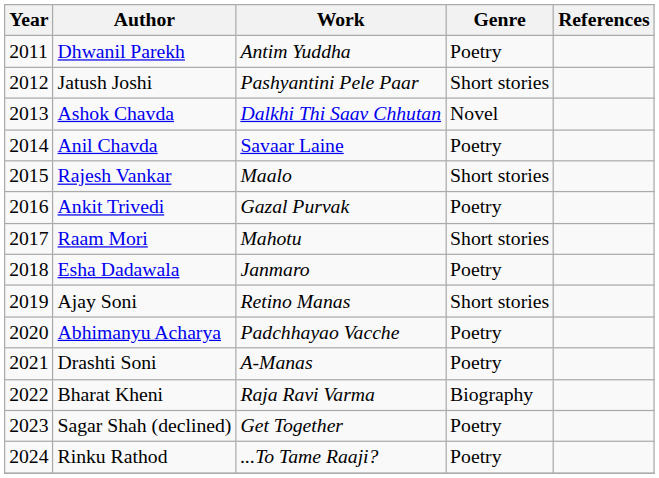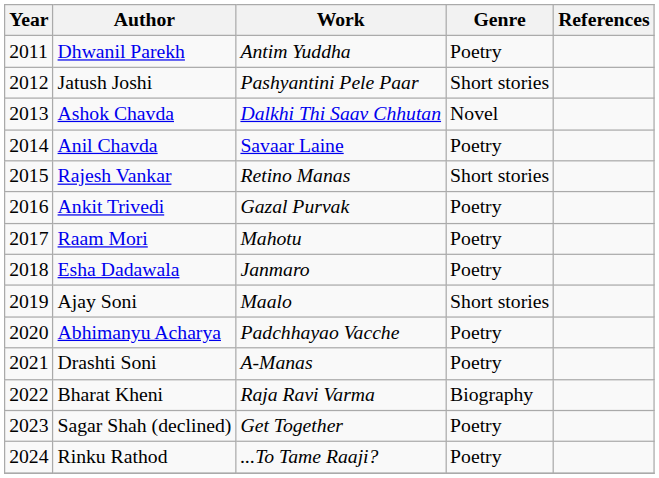Rajesh Vankar | Work: Maalo -> Retino Manas
Raam Mori | Genre: Short stories -> Poetry
Ajay Soni | Work: Retino Manas -> Maalo
